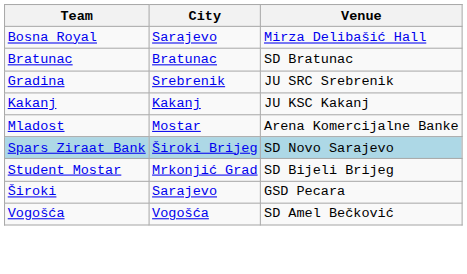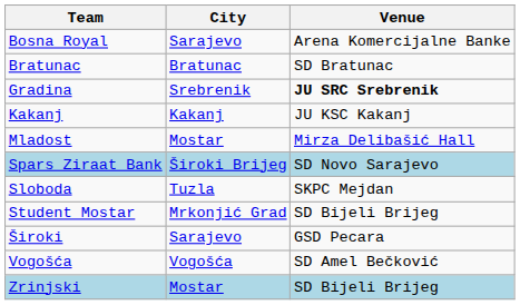Bosna Royal | Venue: Mirza Delibašić Hall -> Arena Komercijalne Banke
Gradina | Venue: normal -> bold
Mladost | Venue: Arena Komercijalne Banke -> Mirza Delibašić Hall
+ row: Sloboda | Tuzla | SKPC Mejdan
+ row: Zrinjski | Mostar | SD Bijeli Brijeg
